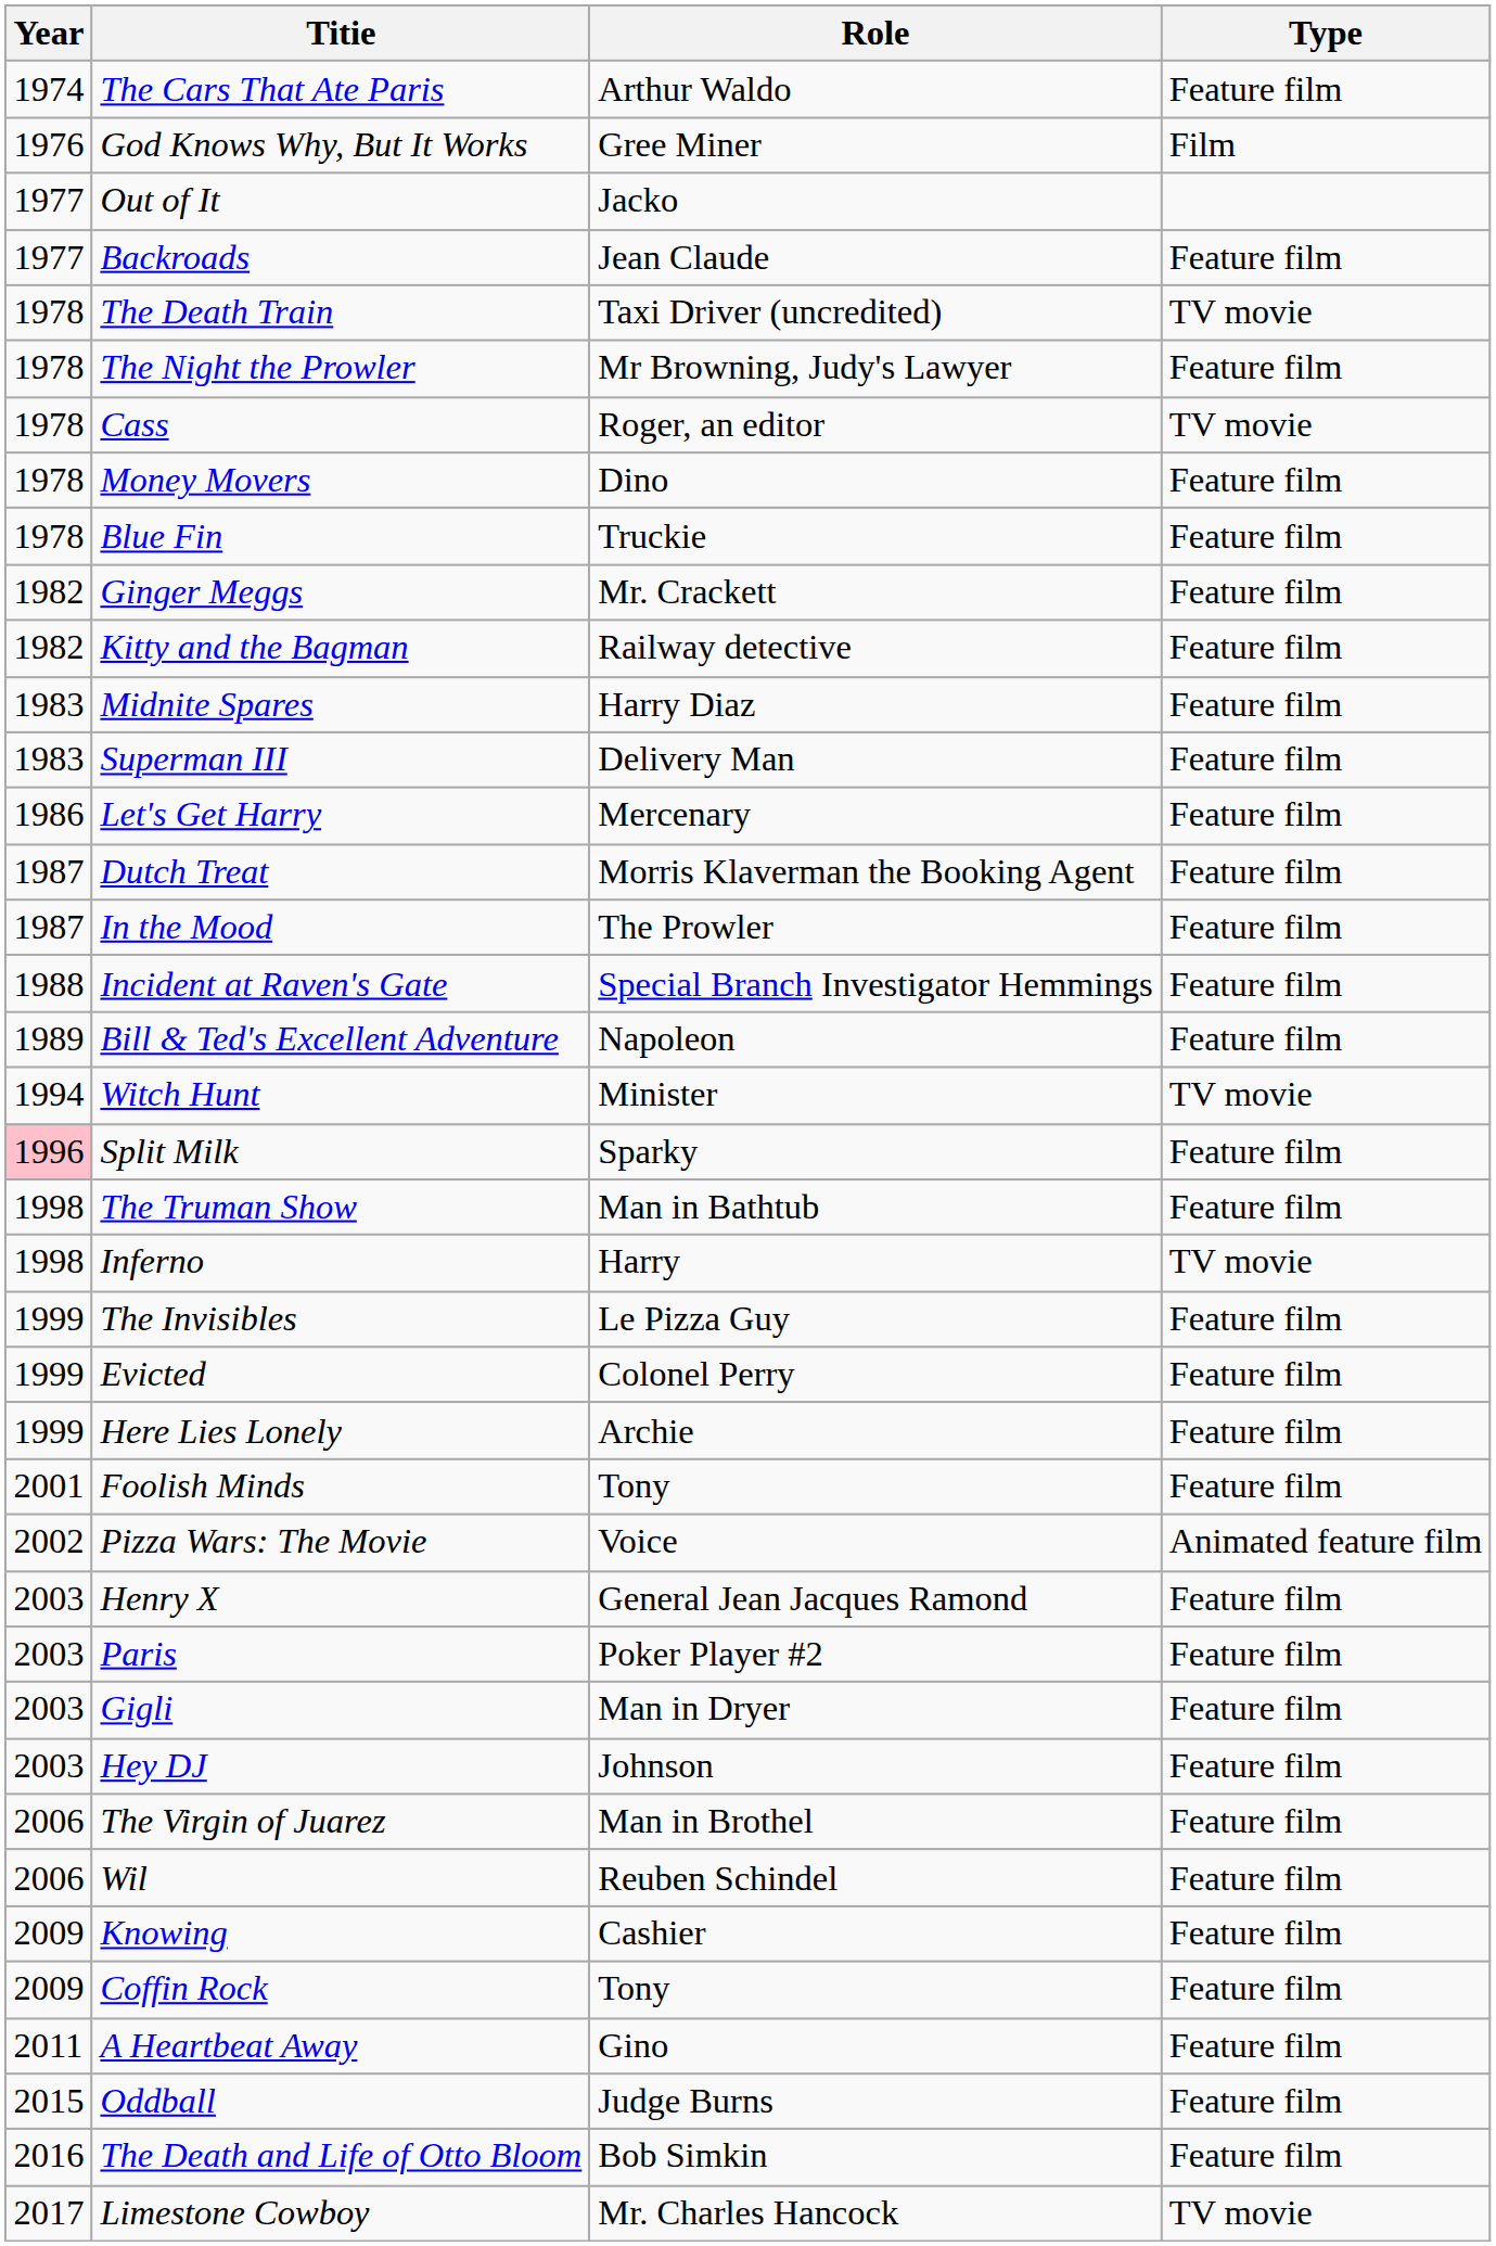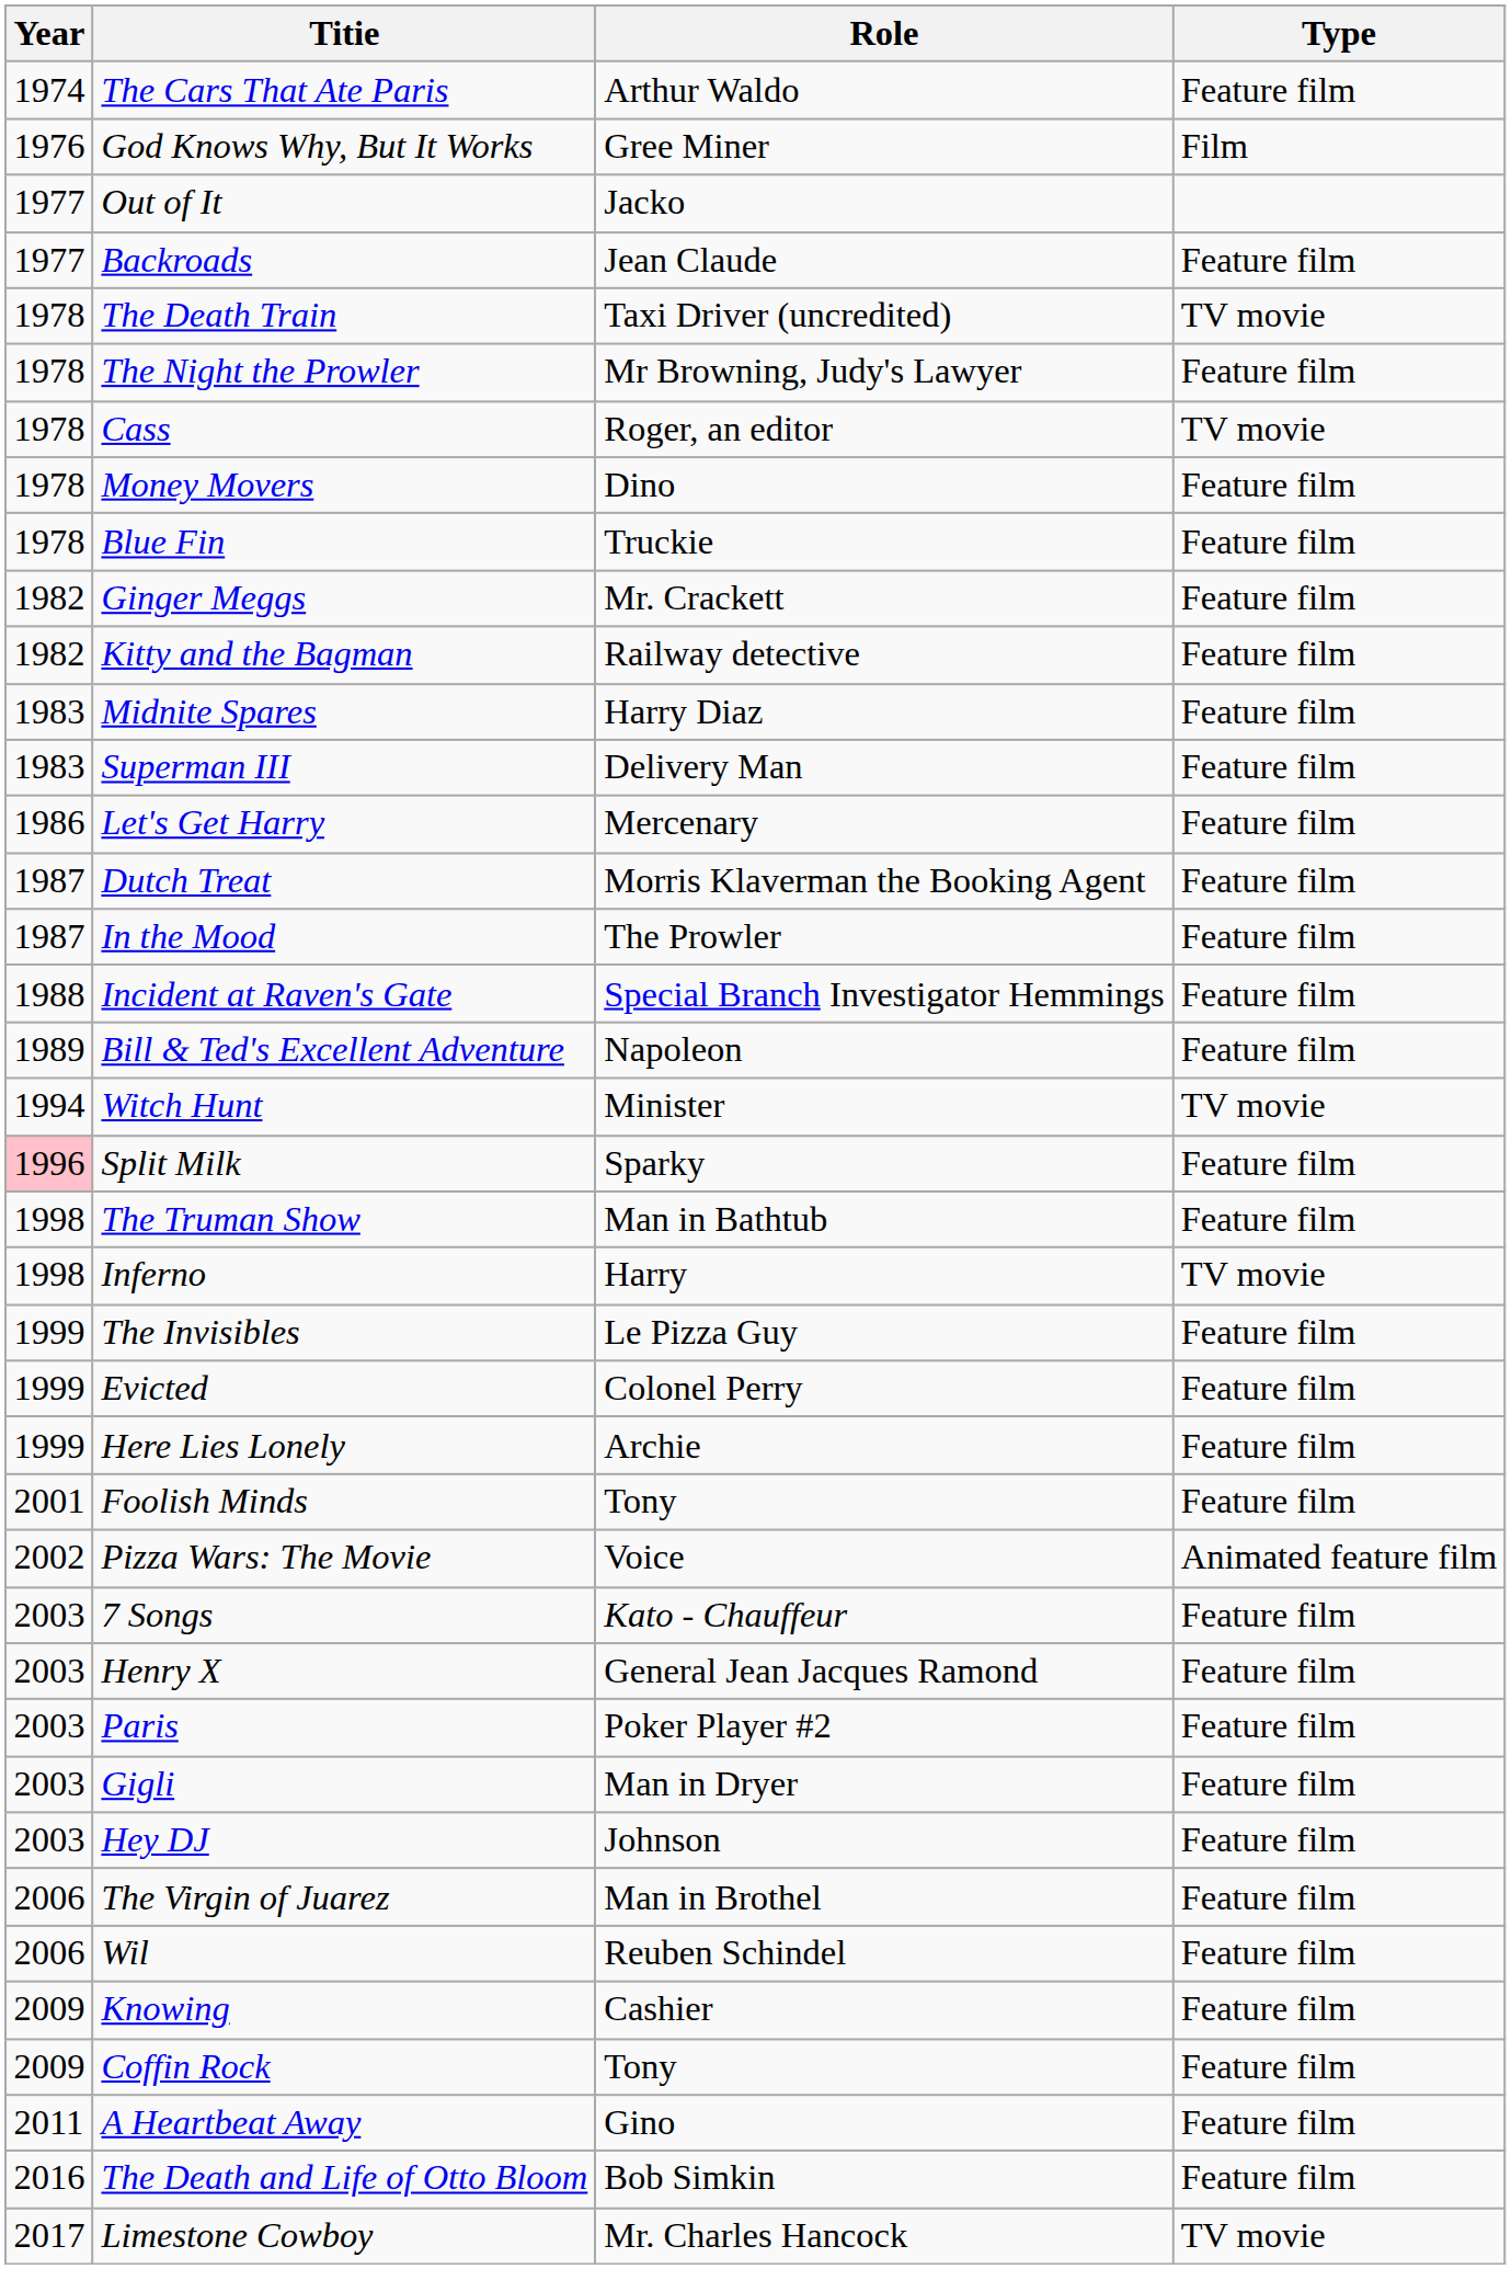+ row: 2003 | 7 Songs | Kato - Chauffeur | Feature film
- row: 2015 | Oddball | Judge Burns | Feature film
